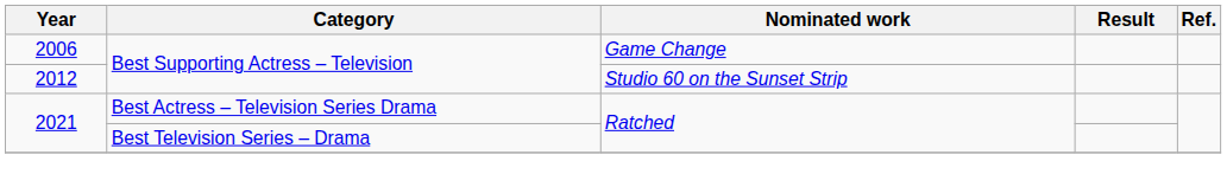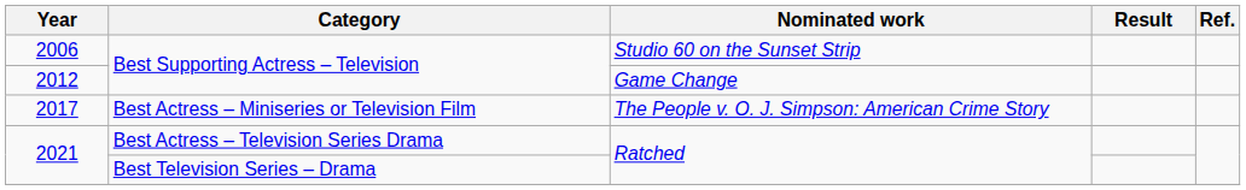2006 | Nominated work: Game Change -> Studio 60 on the Sunset Strip
2012 | Nominated work: Studio 60 on the Sunset Strip -> Game Change
+ row: 2017 | Best Actress – Miniseries or Television Film | The People v. O. J. Simpson: American Crime Story
